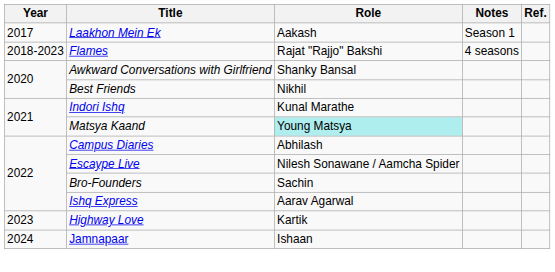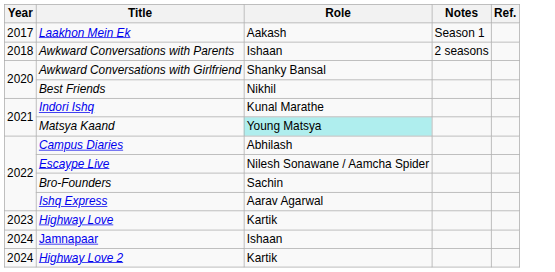- row: 2018-2023 | Flames | Rajat "Rajjo" Bakshi | 4 seasons
+ row: 2018 | Awkward Conversations with Parents | Ishaan | 2 seasons
+ row: 2024 | Highway Love 2 | Kartik
